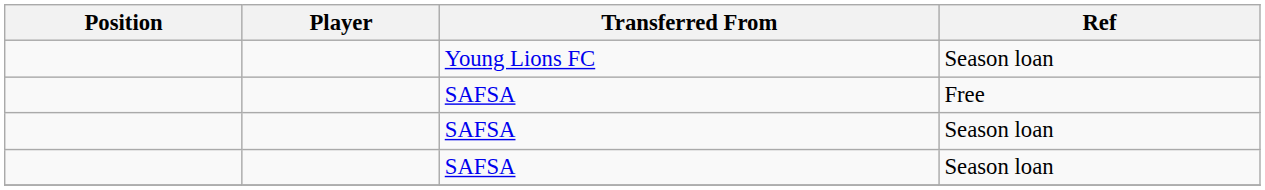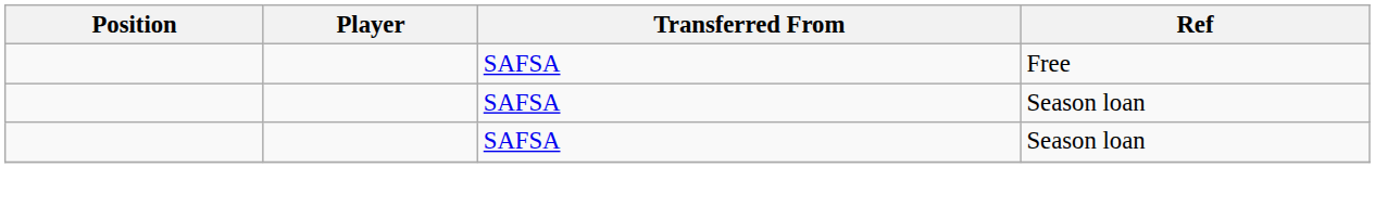- row: Young Lions FC | Season loan
